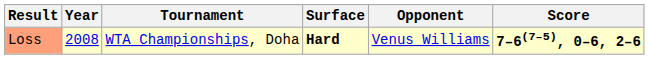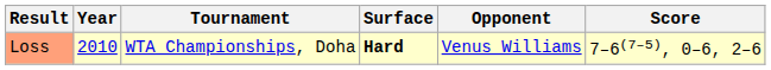Loss | Year: 2008 -> 2010
Loss | Score: bold -> normal
